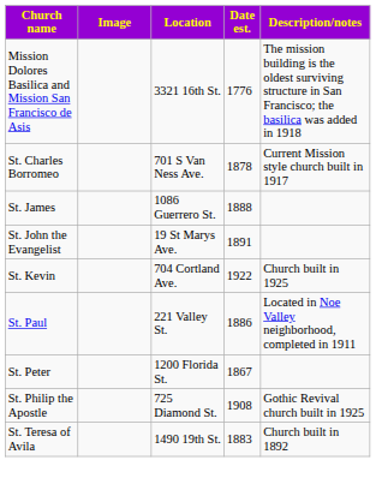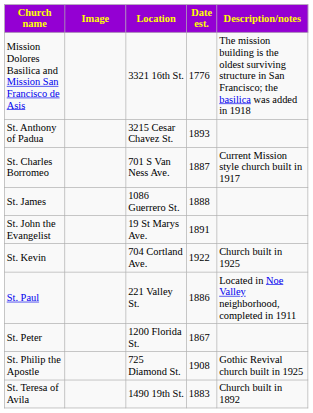+ row: St. Anthony of Padua | 3215 Cesar Chavez St. | 1893
St. Charles Borromeo | Date est.: 1878 -> 1887
